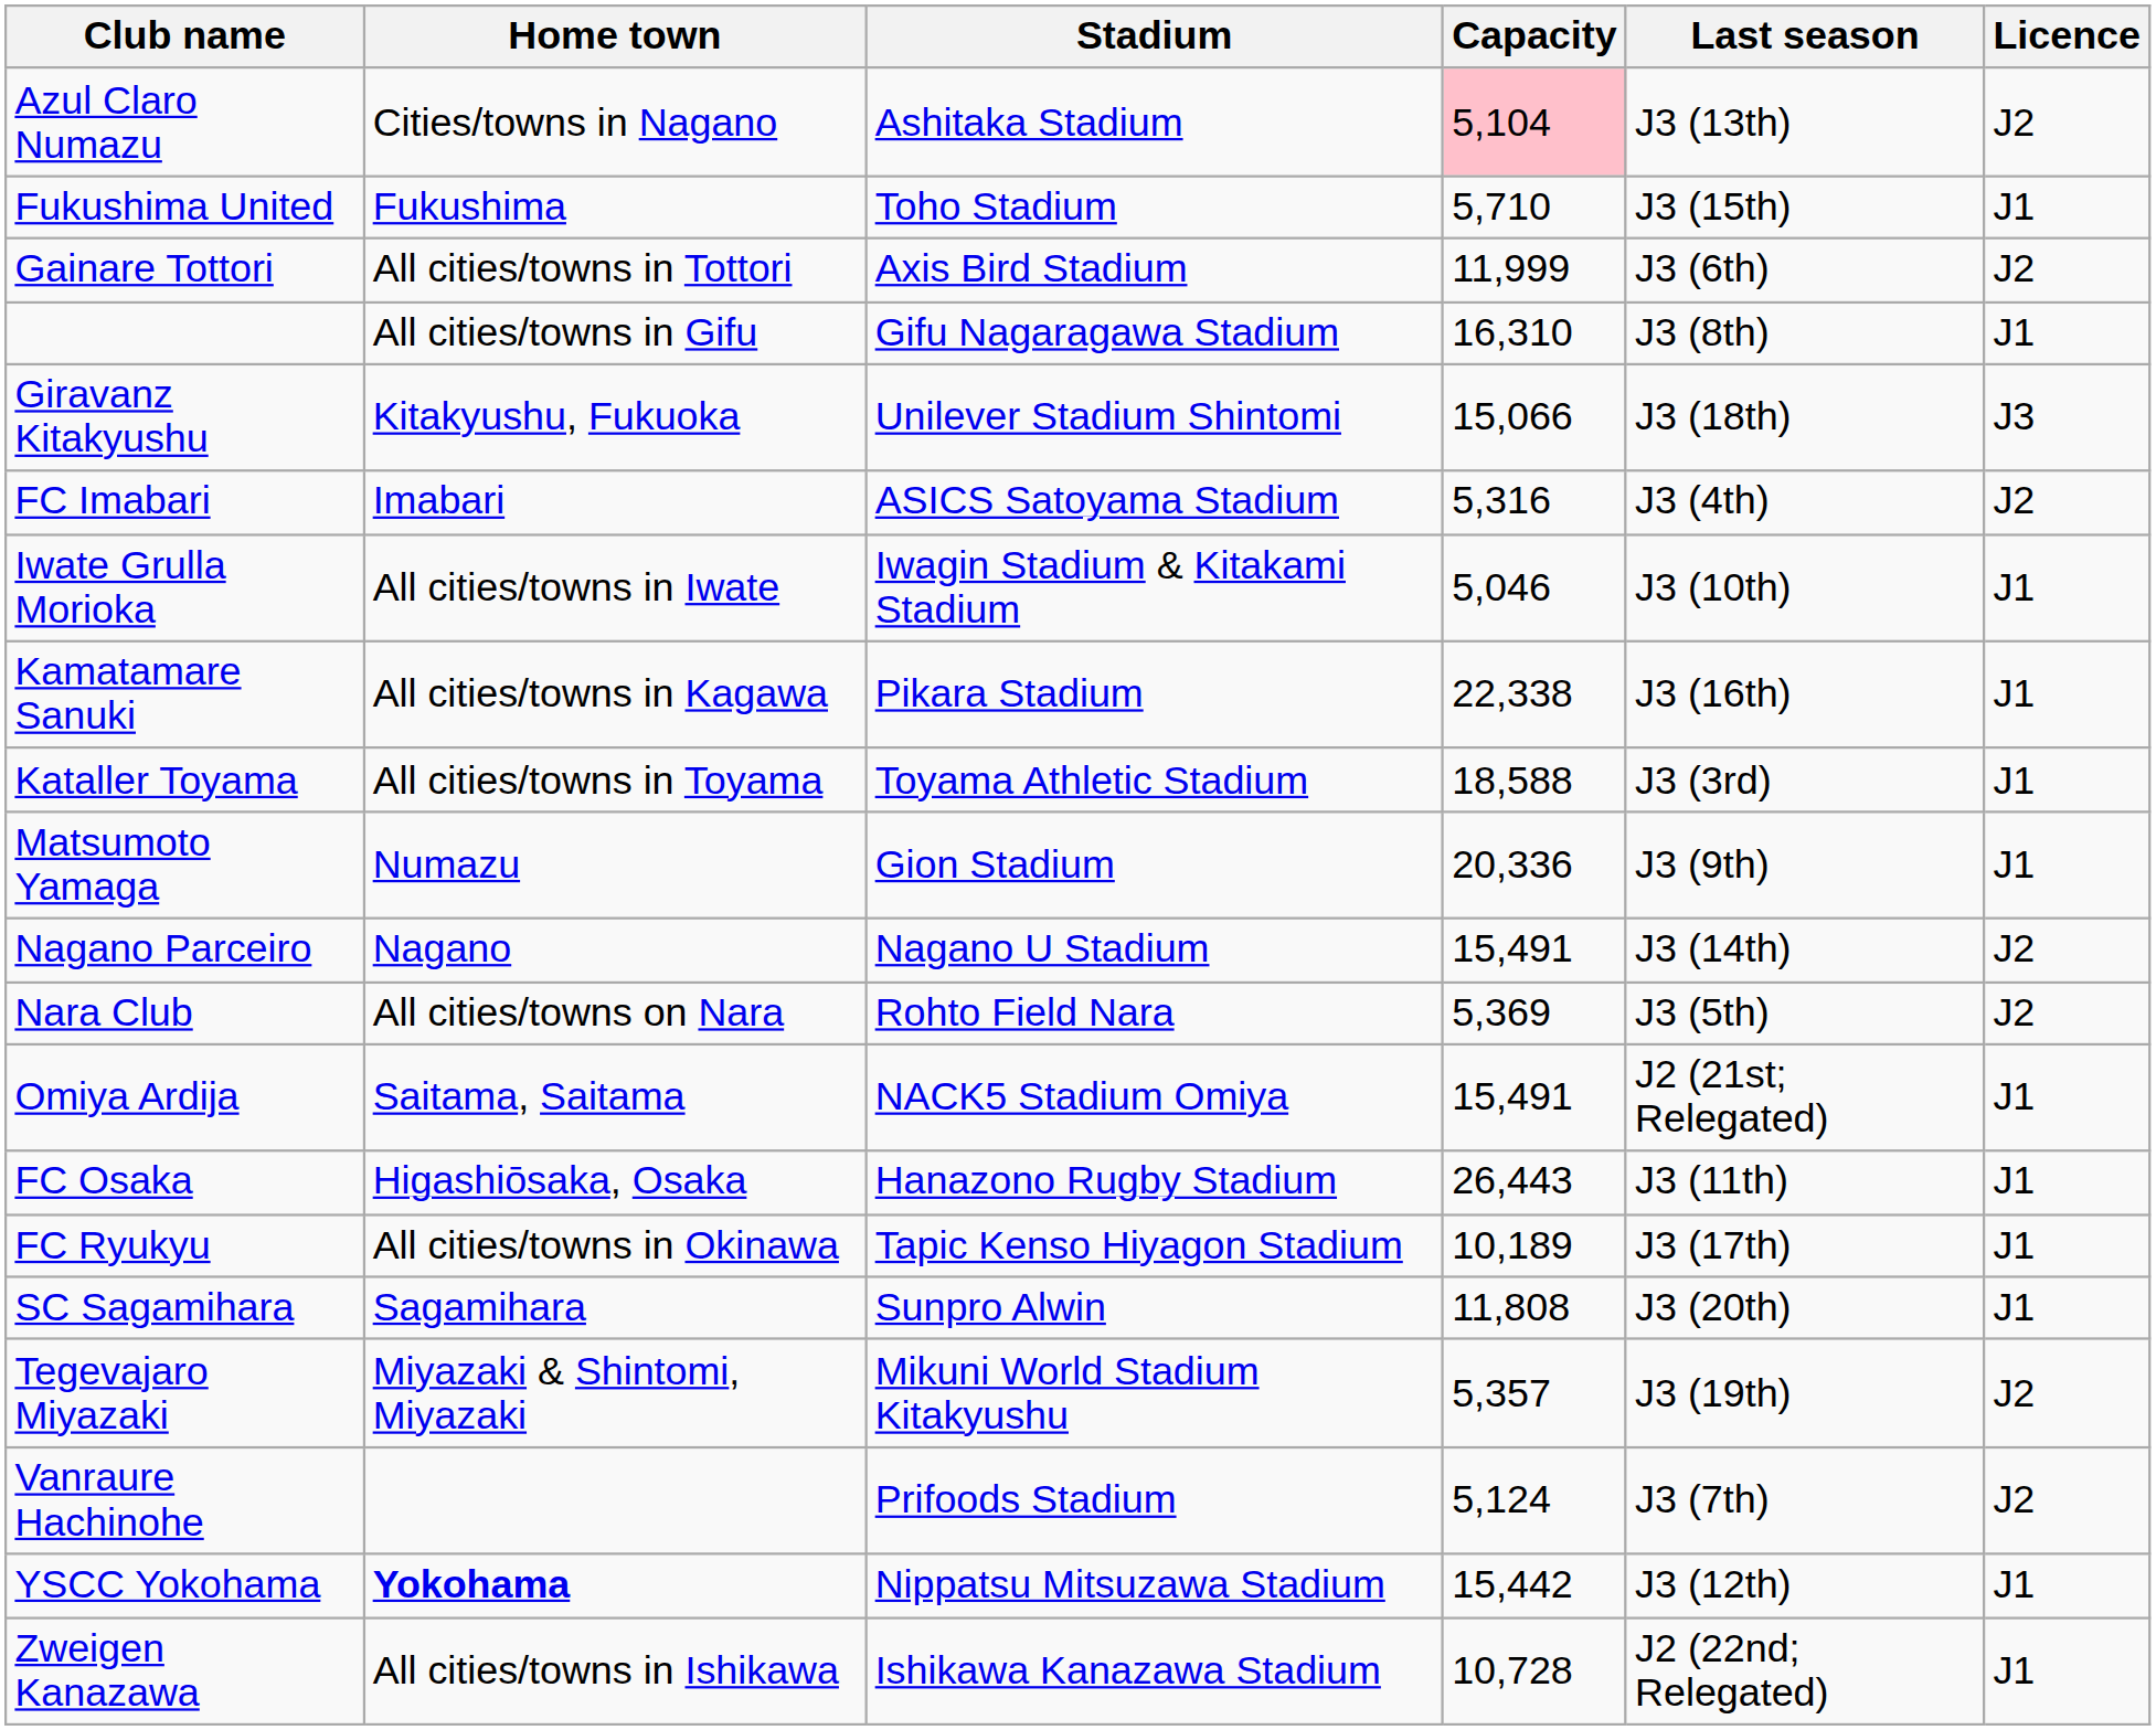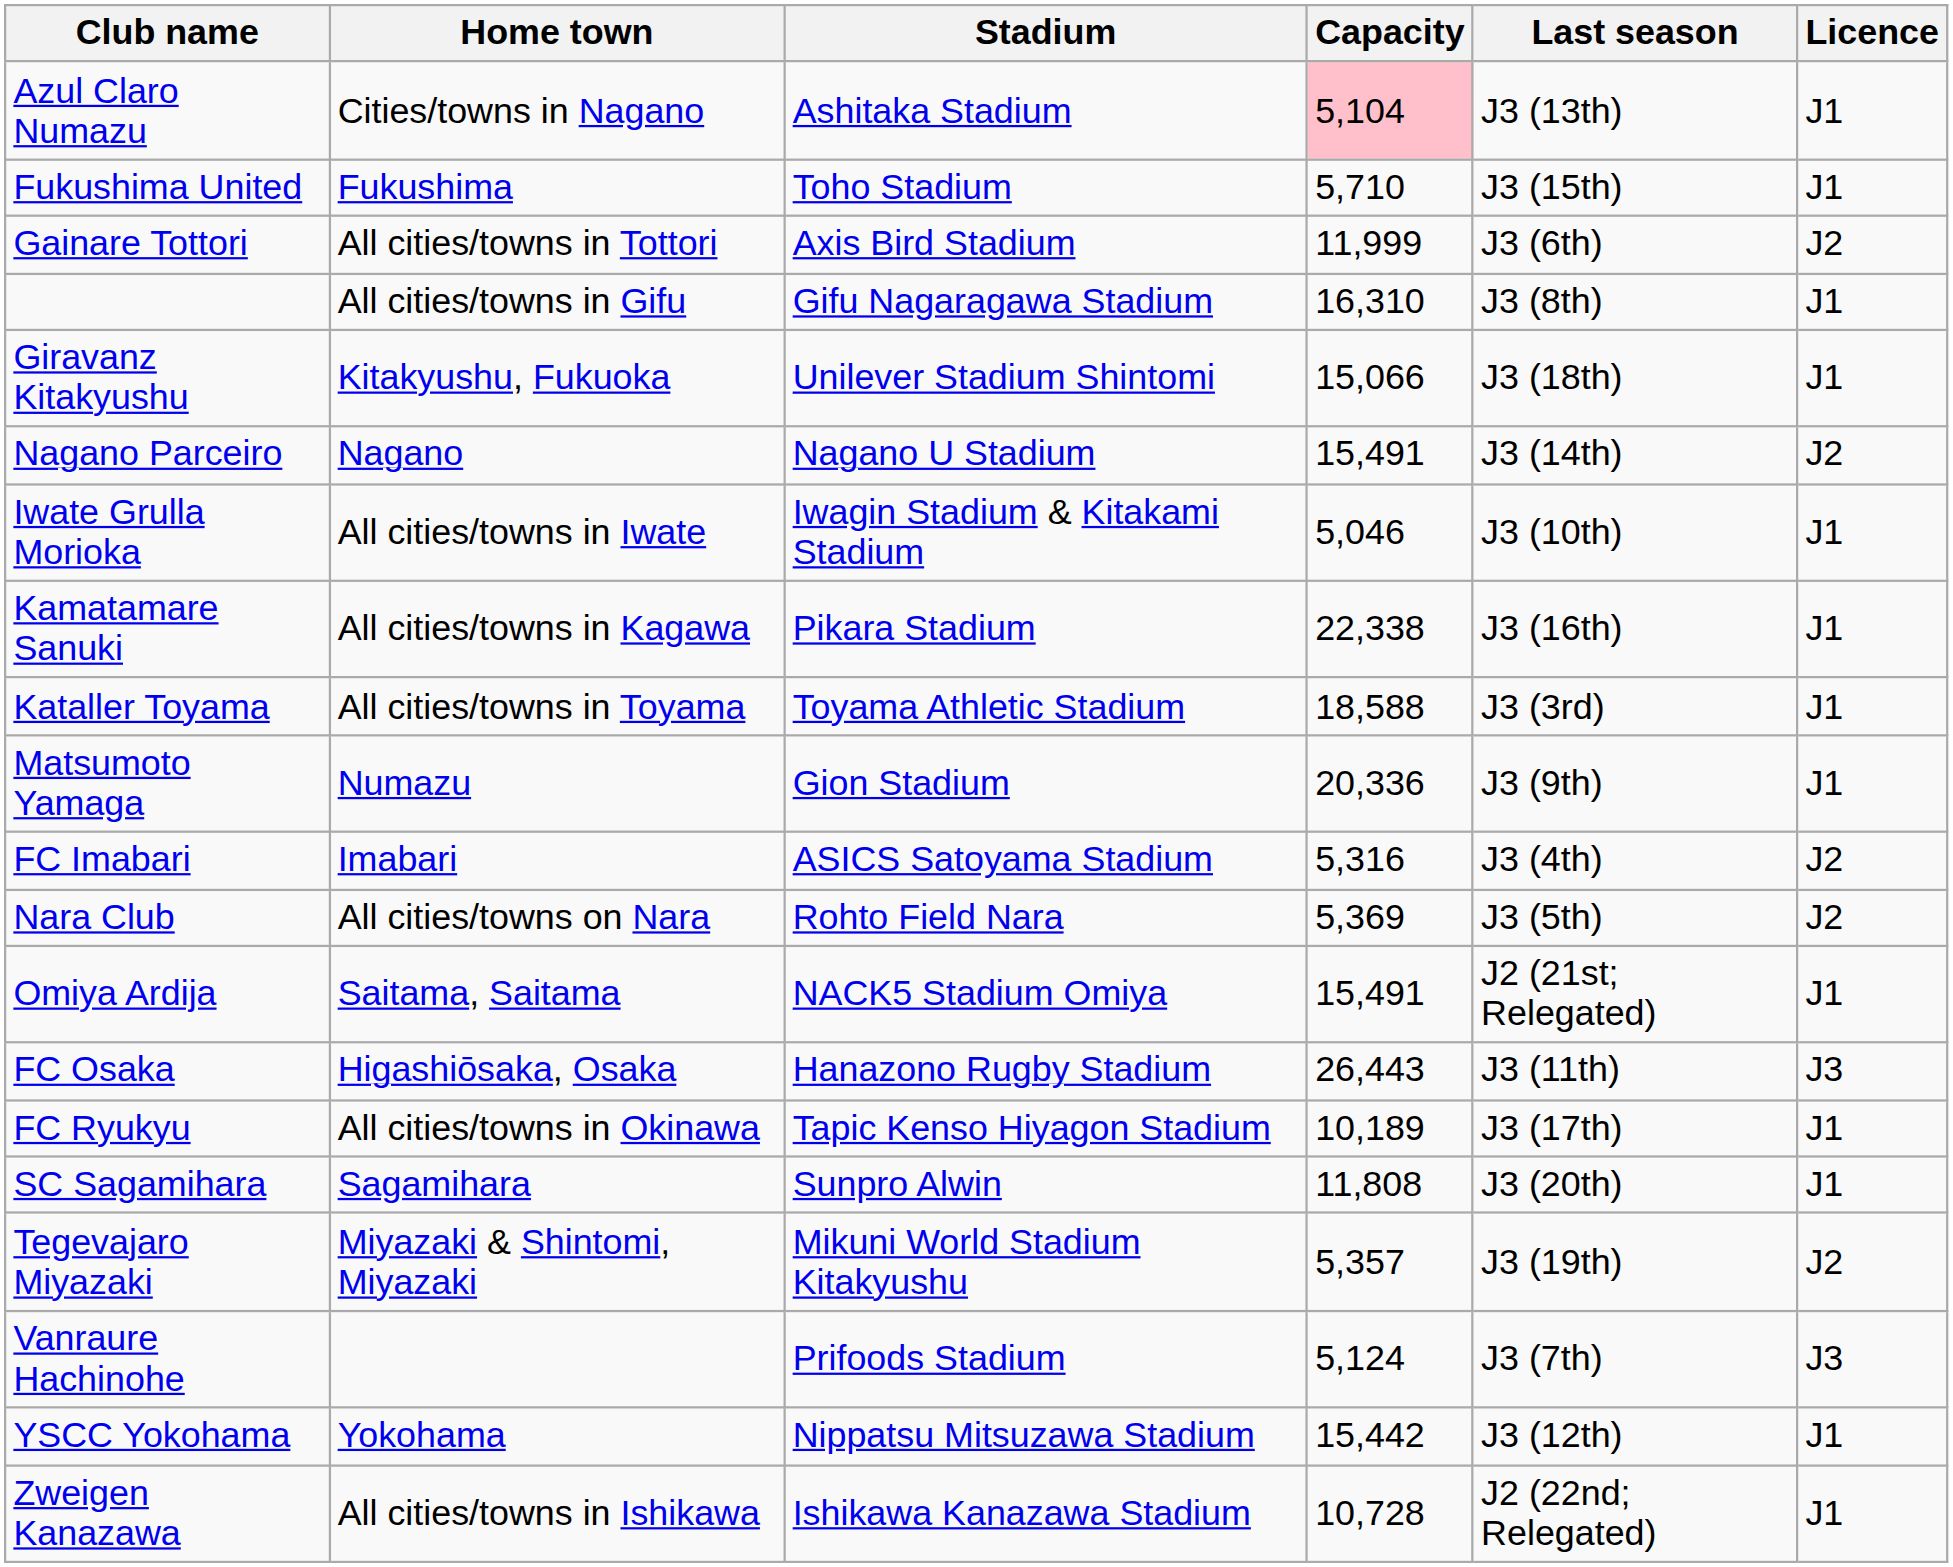Azul Claro Numazu | Licence: J2 -> J1
Giravanz Kitakyushu | Licence: J3 -> J1
rows swapped: FC Imabari <-> Nagano Parceiro
FC Osaka | Licence: J1 -> J3
Vanraure Hachinohe | Licence: J2 -> J3
YSCC Yokohama | Home town: bold -> normal
